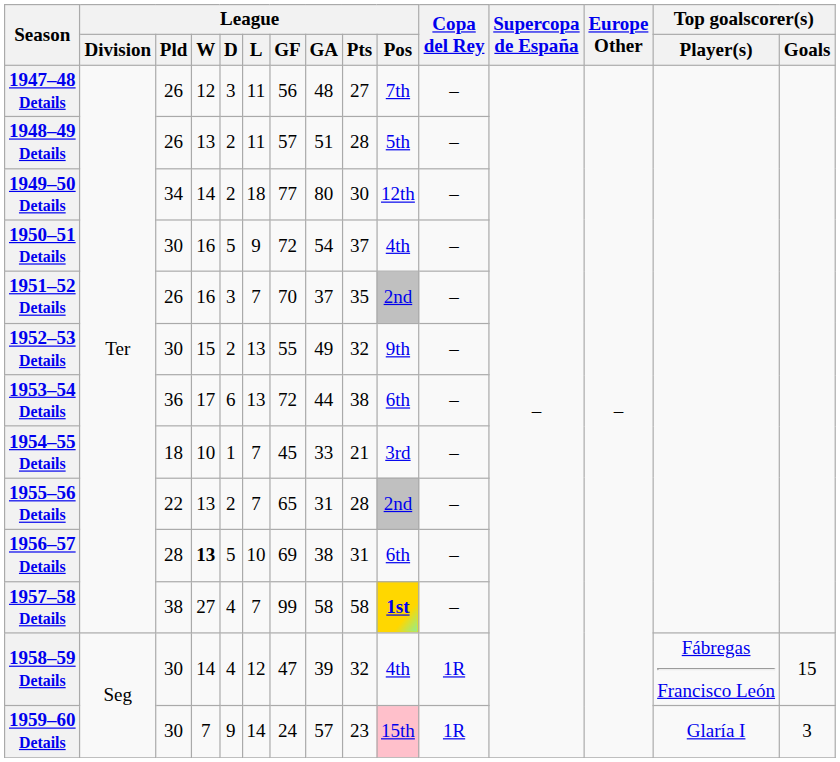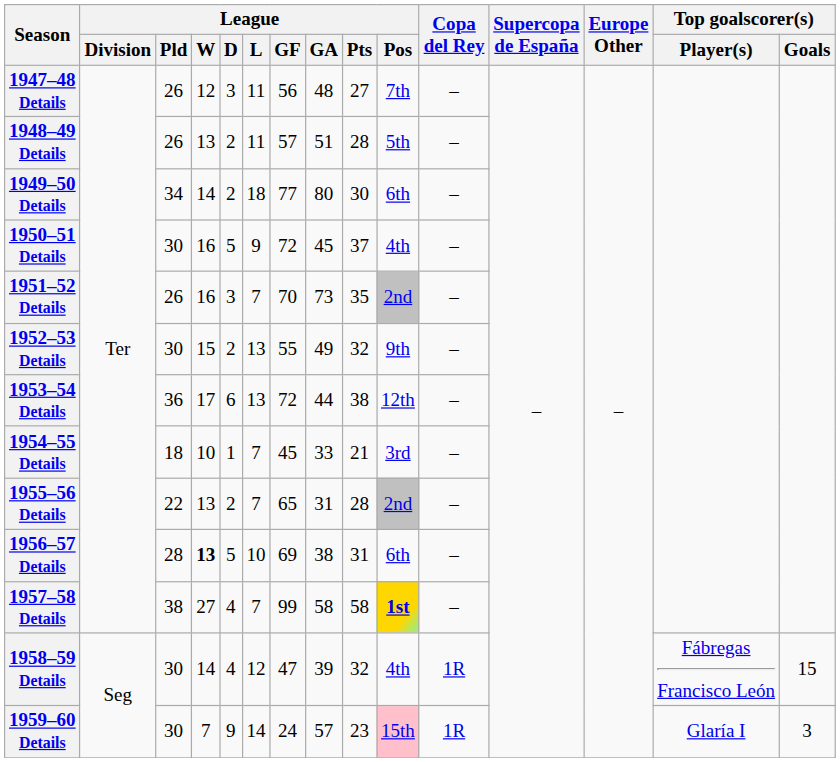1949–50 Details | League / Pos: 12th -> 6th
1950–51 Details | League / GA: 54 -> 45
1951–52 Details | League / GA: 37 -> 73
1953–54 Details | League / Pos: 6th -> 12th
